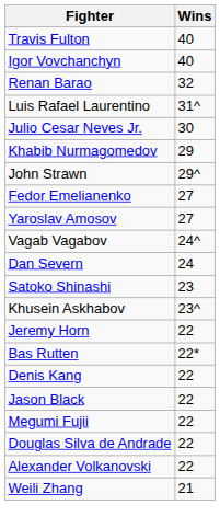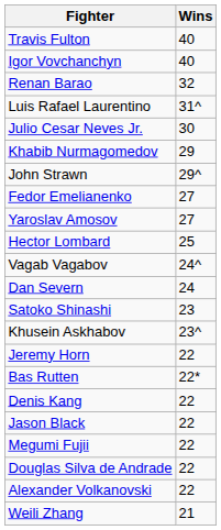+ row: Hector Lombard | 25
